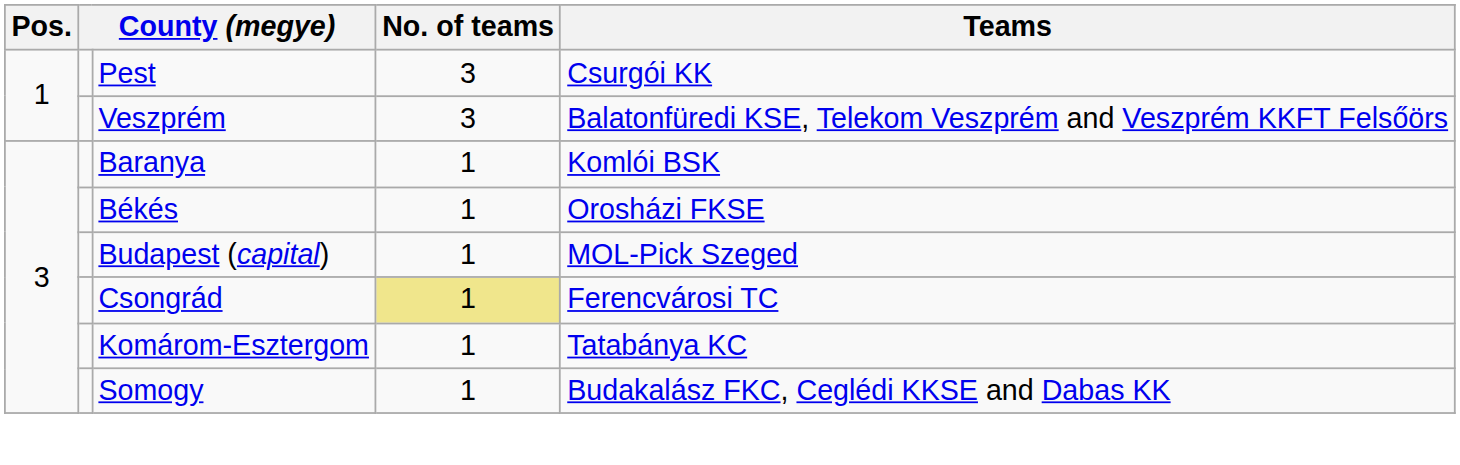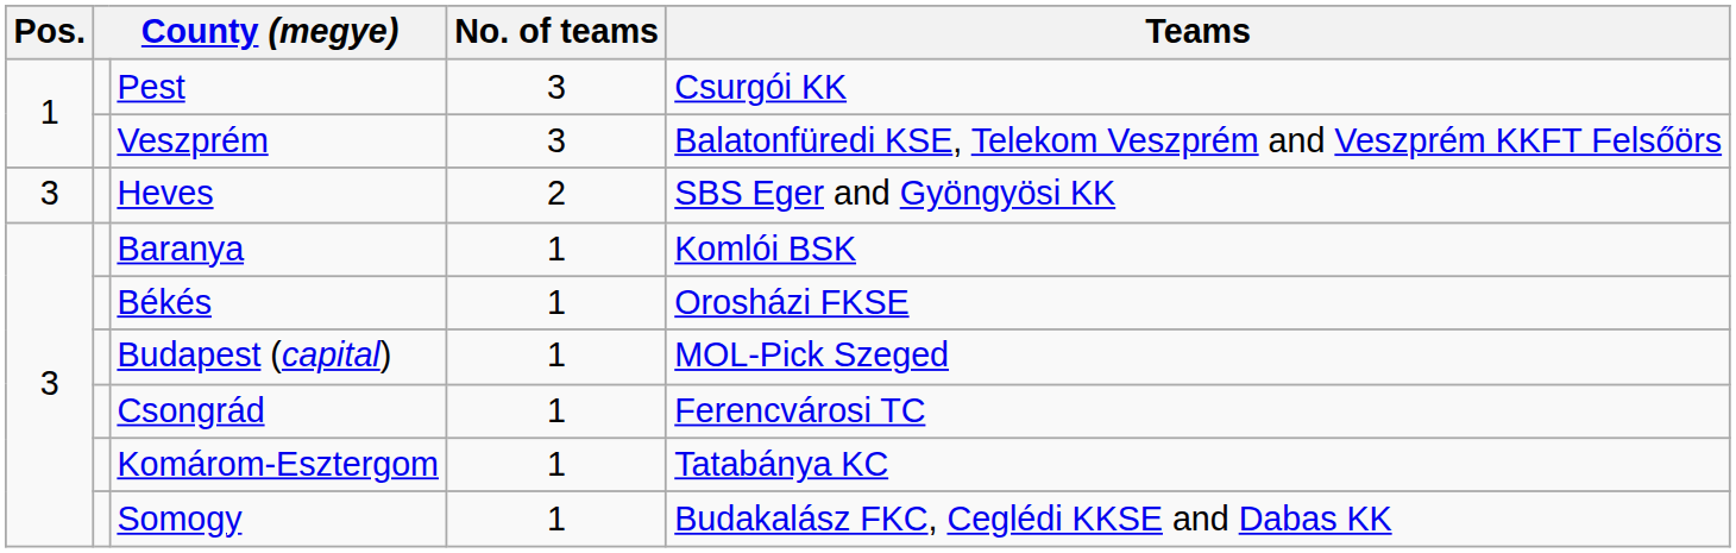+ row: 3 | Heves | 2 | SBS Eger and Gyöngyösi KK
Csongrád | No. of teams: khaki background -> no background
